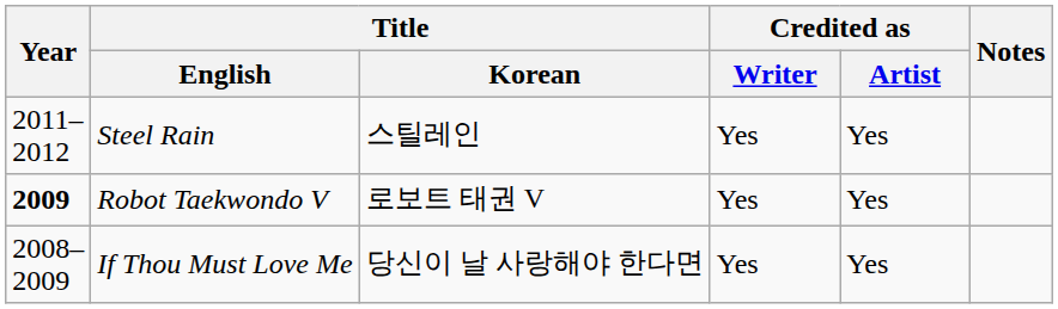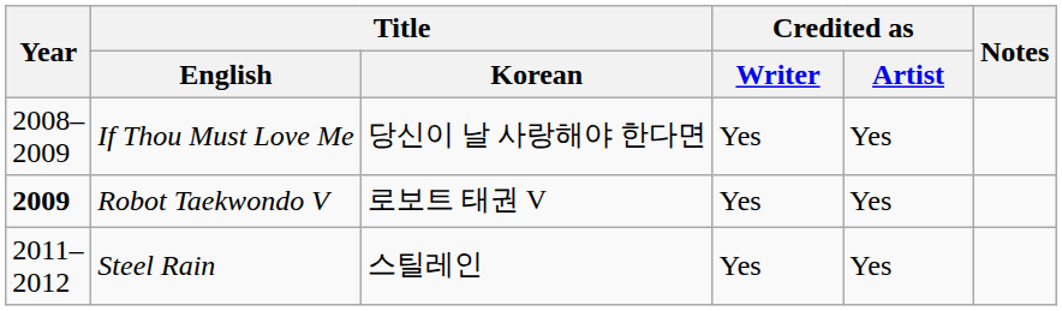rows swapped: If Thou Must Love Me <-> Steel Rain
